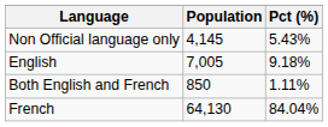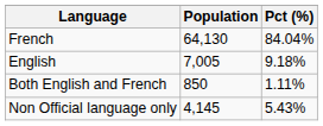rows swapped: French <-> Non Official language only
